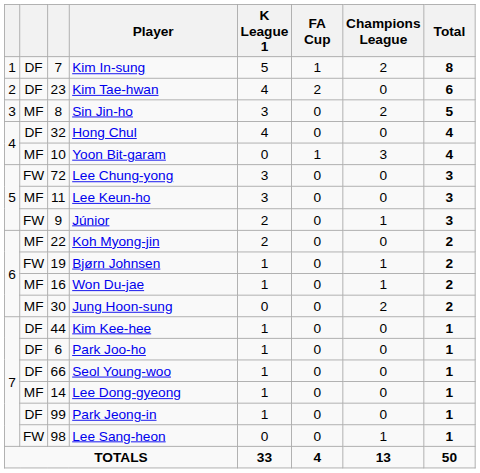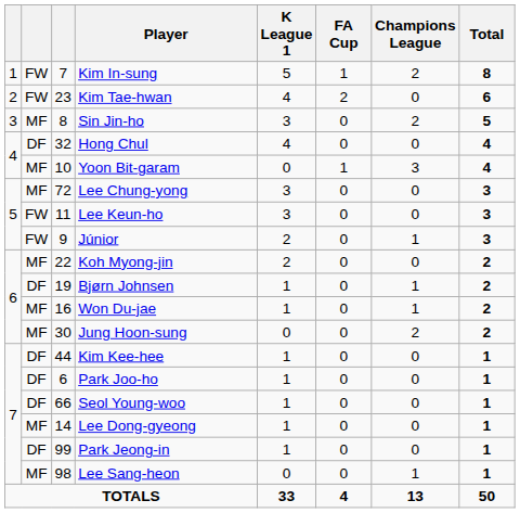Kim In-sung | column 2: DF -> FW
Kim Tae-hwan | column 2: DF -> FW
Lee Chung-yong | column 2: FW -> MF
Lee Keun-ho | column 2: MF -> FW
Bjørn Johnsen | column 2: FW -> DF
Lee Sang-heon | column 2: FW -> MF
